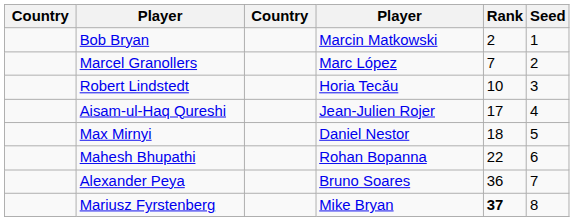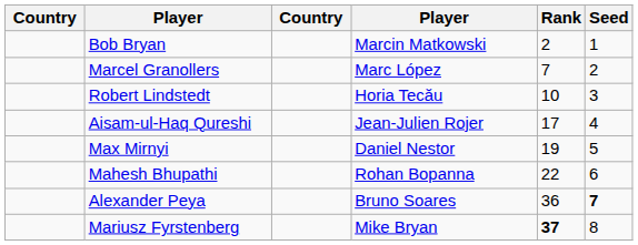Max Mirnyi | Rank: 18 -> 19
Alexander Peya | Seed: normal -> bold
